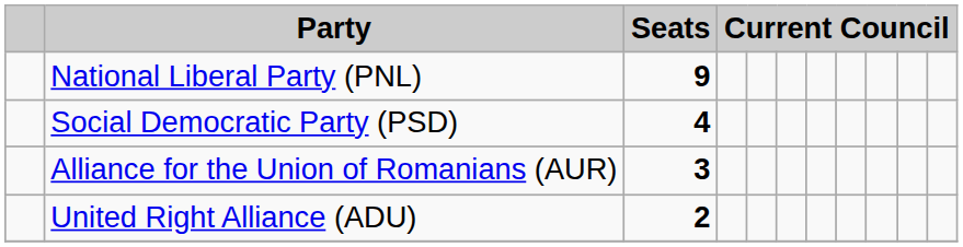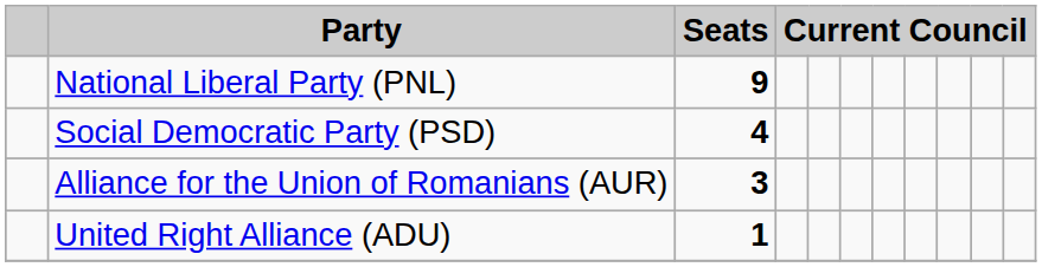United Right Alliance (ADU) | Seats: 2 -> 1
